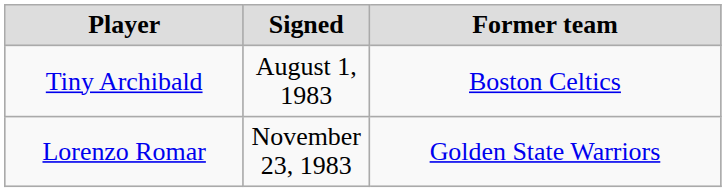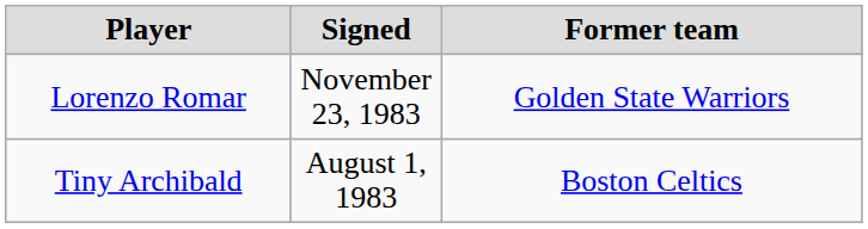rows swapped: Tiny Archibald <-> Lorenzo Romar
